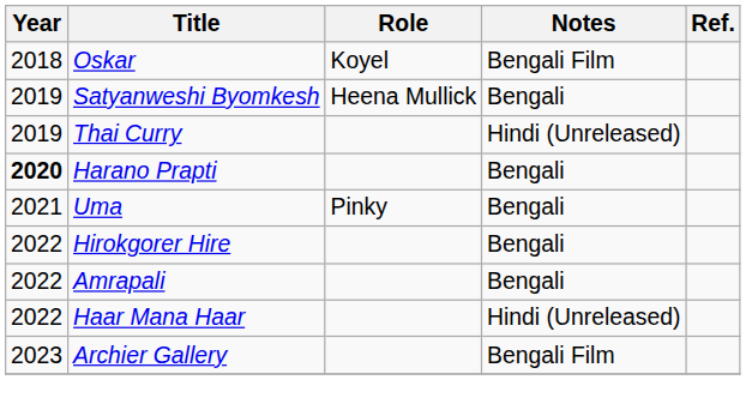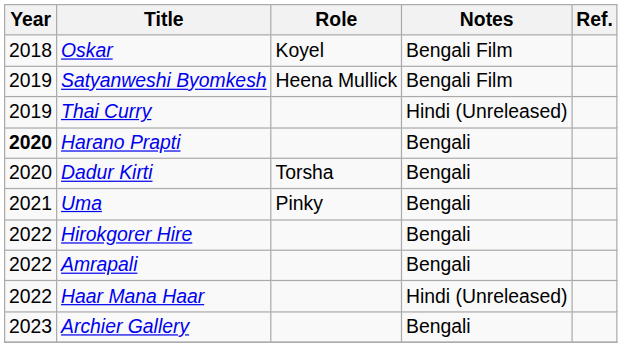Satyanweshi Byomkesh | Notes: Bengali -> Bengali Film
+ row: 2020 | Dadur Kirti | Torsha | Bengali
Archier Gallery | Notes: Bengali Film -> Bengali
